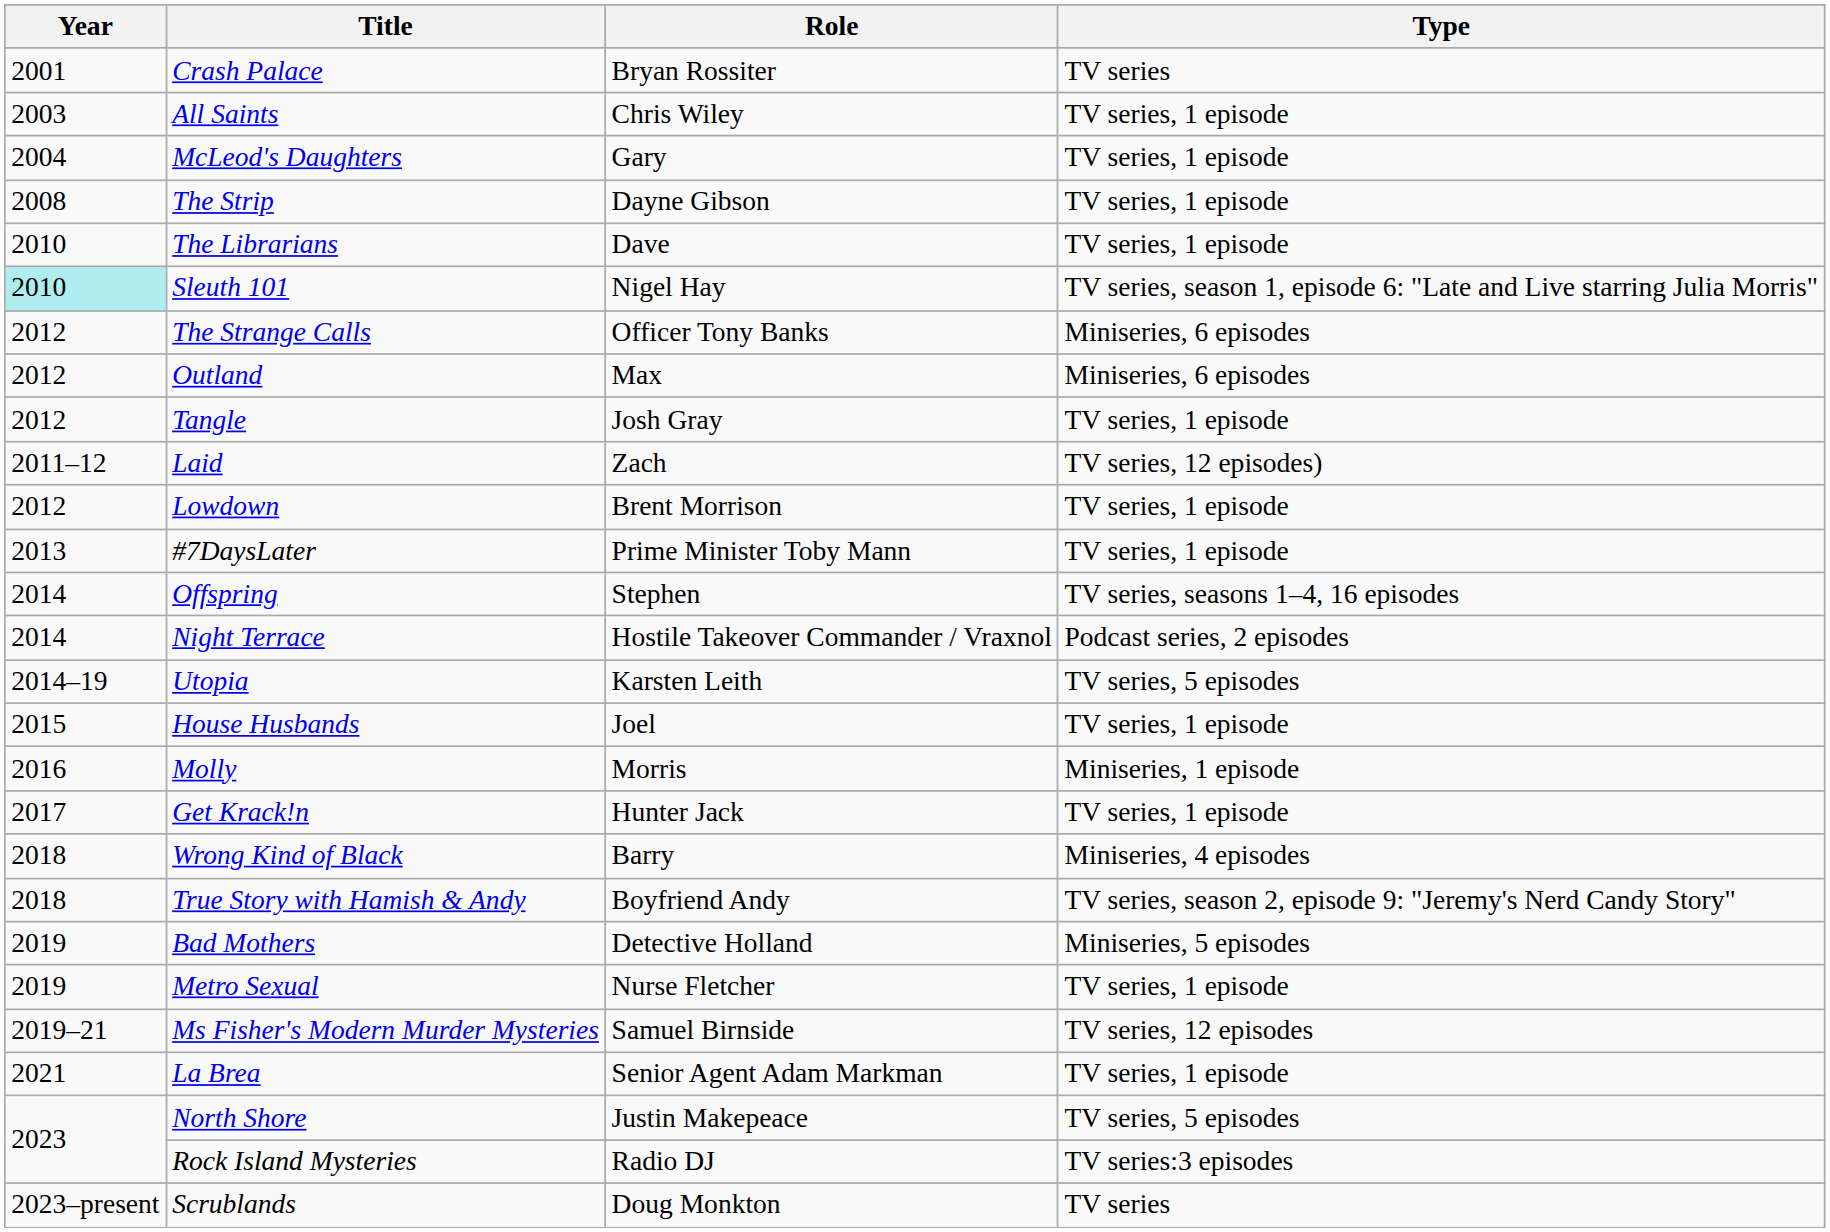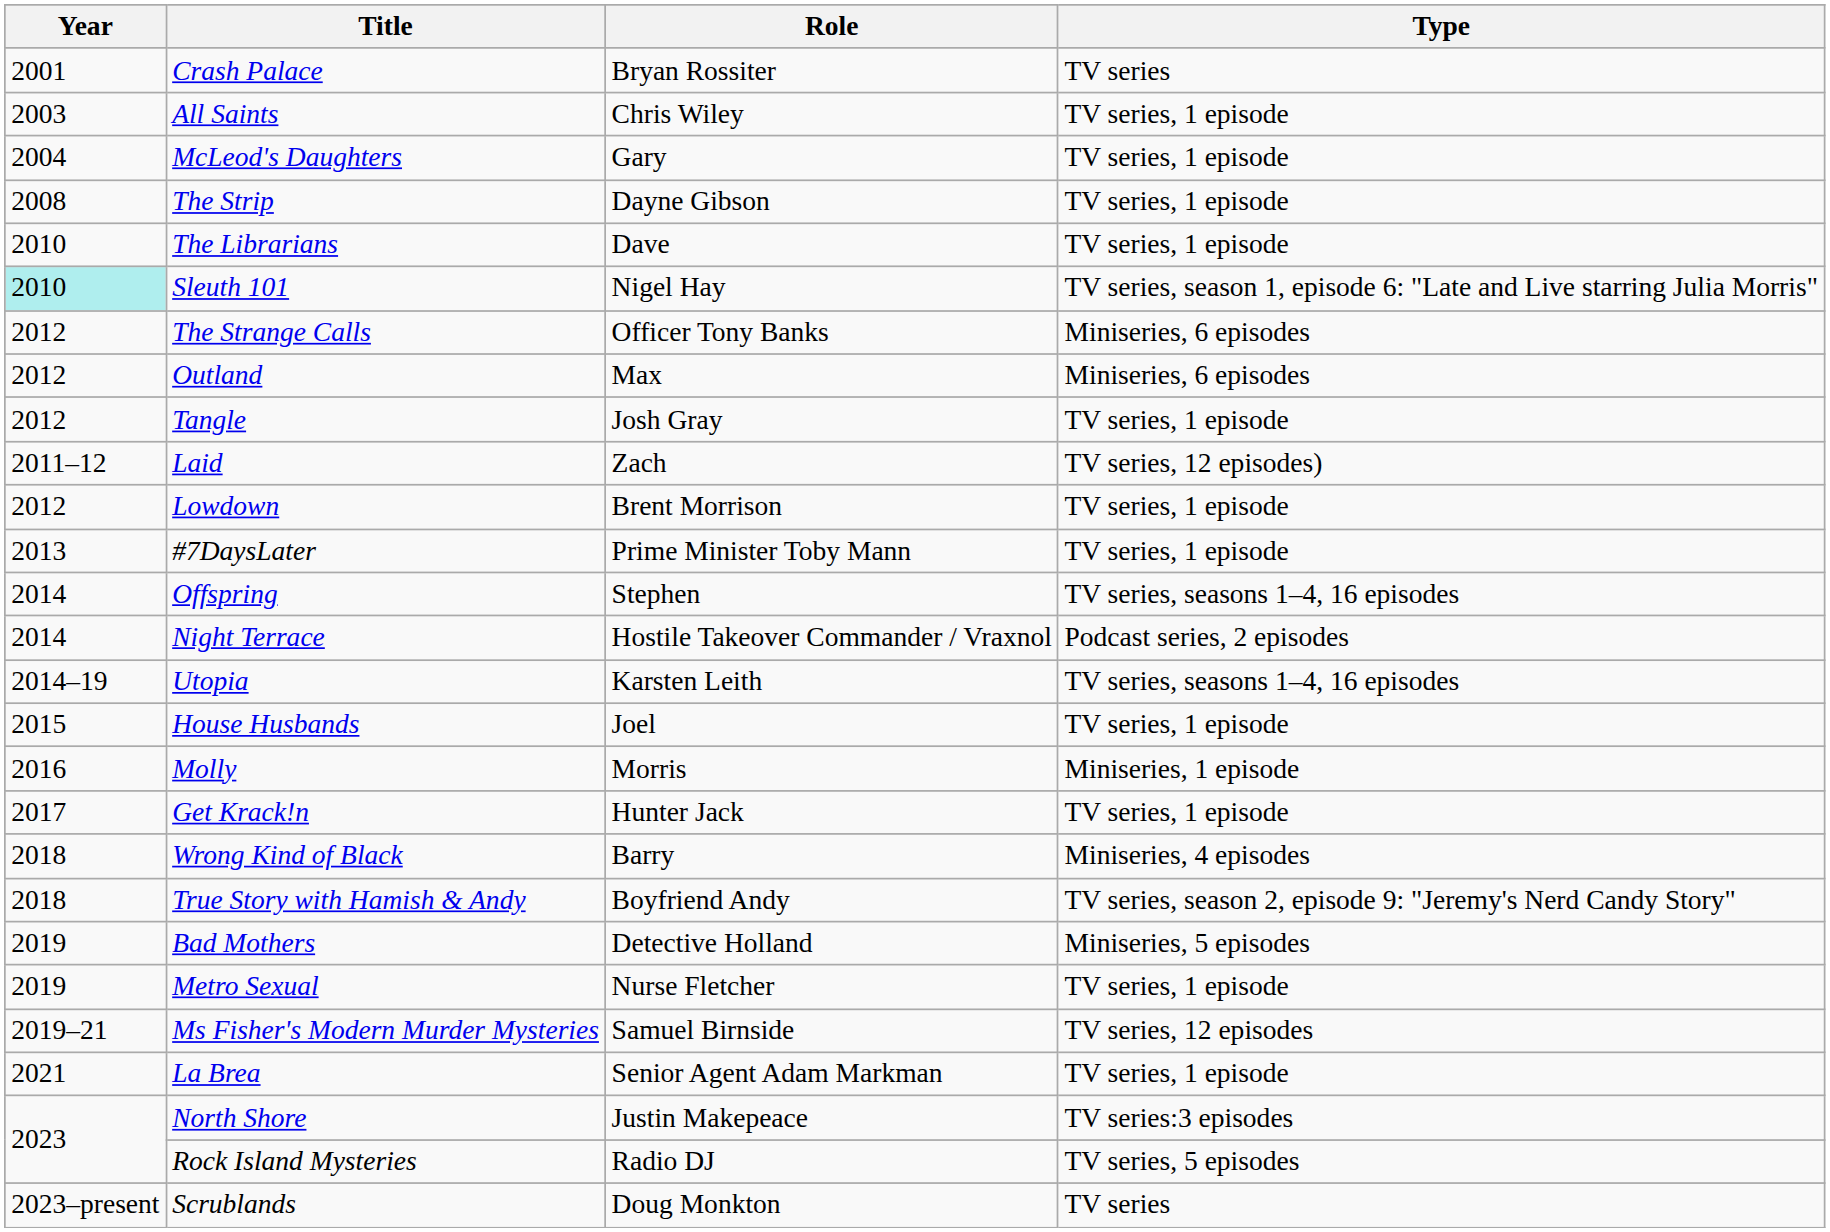Utopia | Type: TV series, 5 episodes -> TV series, seasons 1–4, 16 episodes
North Shore | Type: TV series, 5 episodes -> TV series:3 episodes
Rock Island Mysteries | Type: TV series:3 episodes -> TV series, 5 episodes
